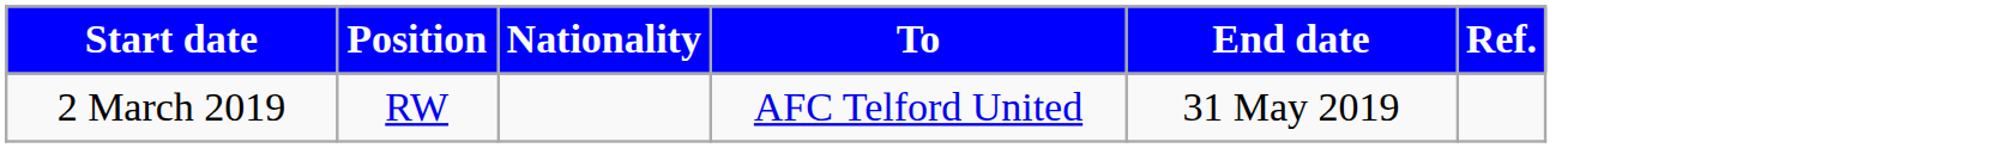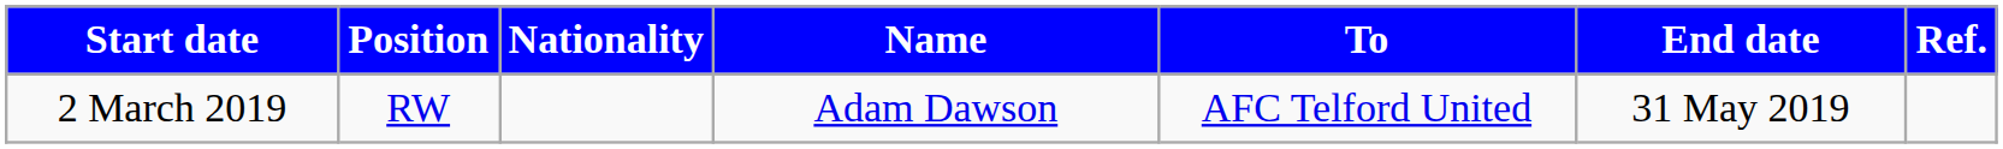+ column: Name | Adam Dawson
